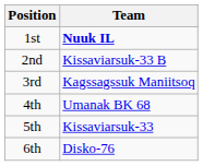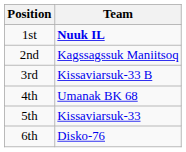2nd | Team: Kissaviarsuk-33 B -> Kagssagssuk Maniitsoq
3rd | Team: Kagssagssuk Maniitsoq -> Kissaviarsuk-33 B
